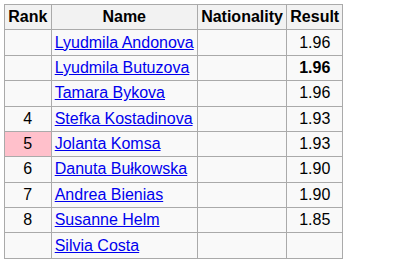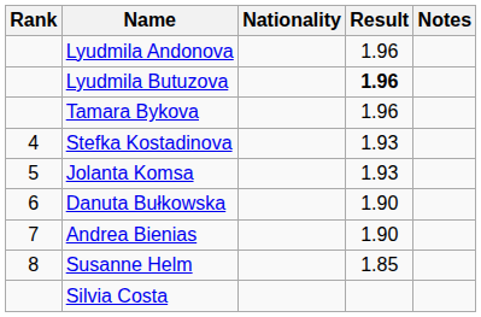+ column: Notes
Jolanta Komsa | Rank: pink background -> no background
